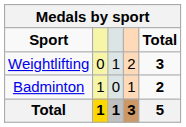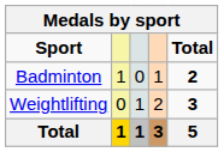rows swapped: Badminton <-> Weightlifting
